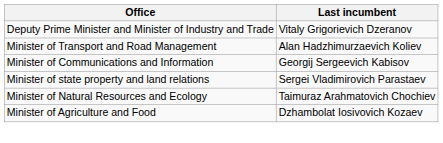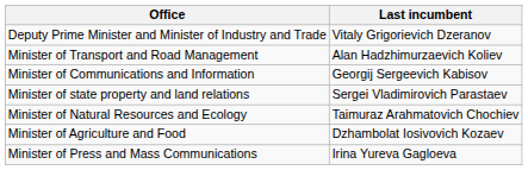+ row: Minister of Press and Mass Communications | Irina Yureva Gagloeva
